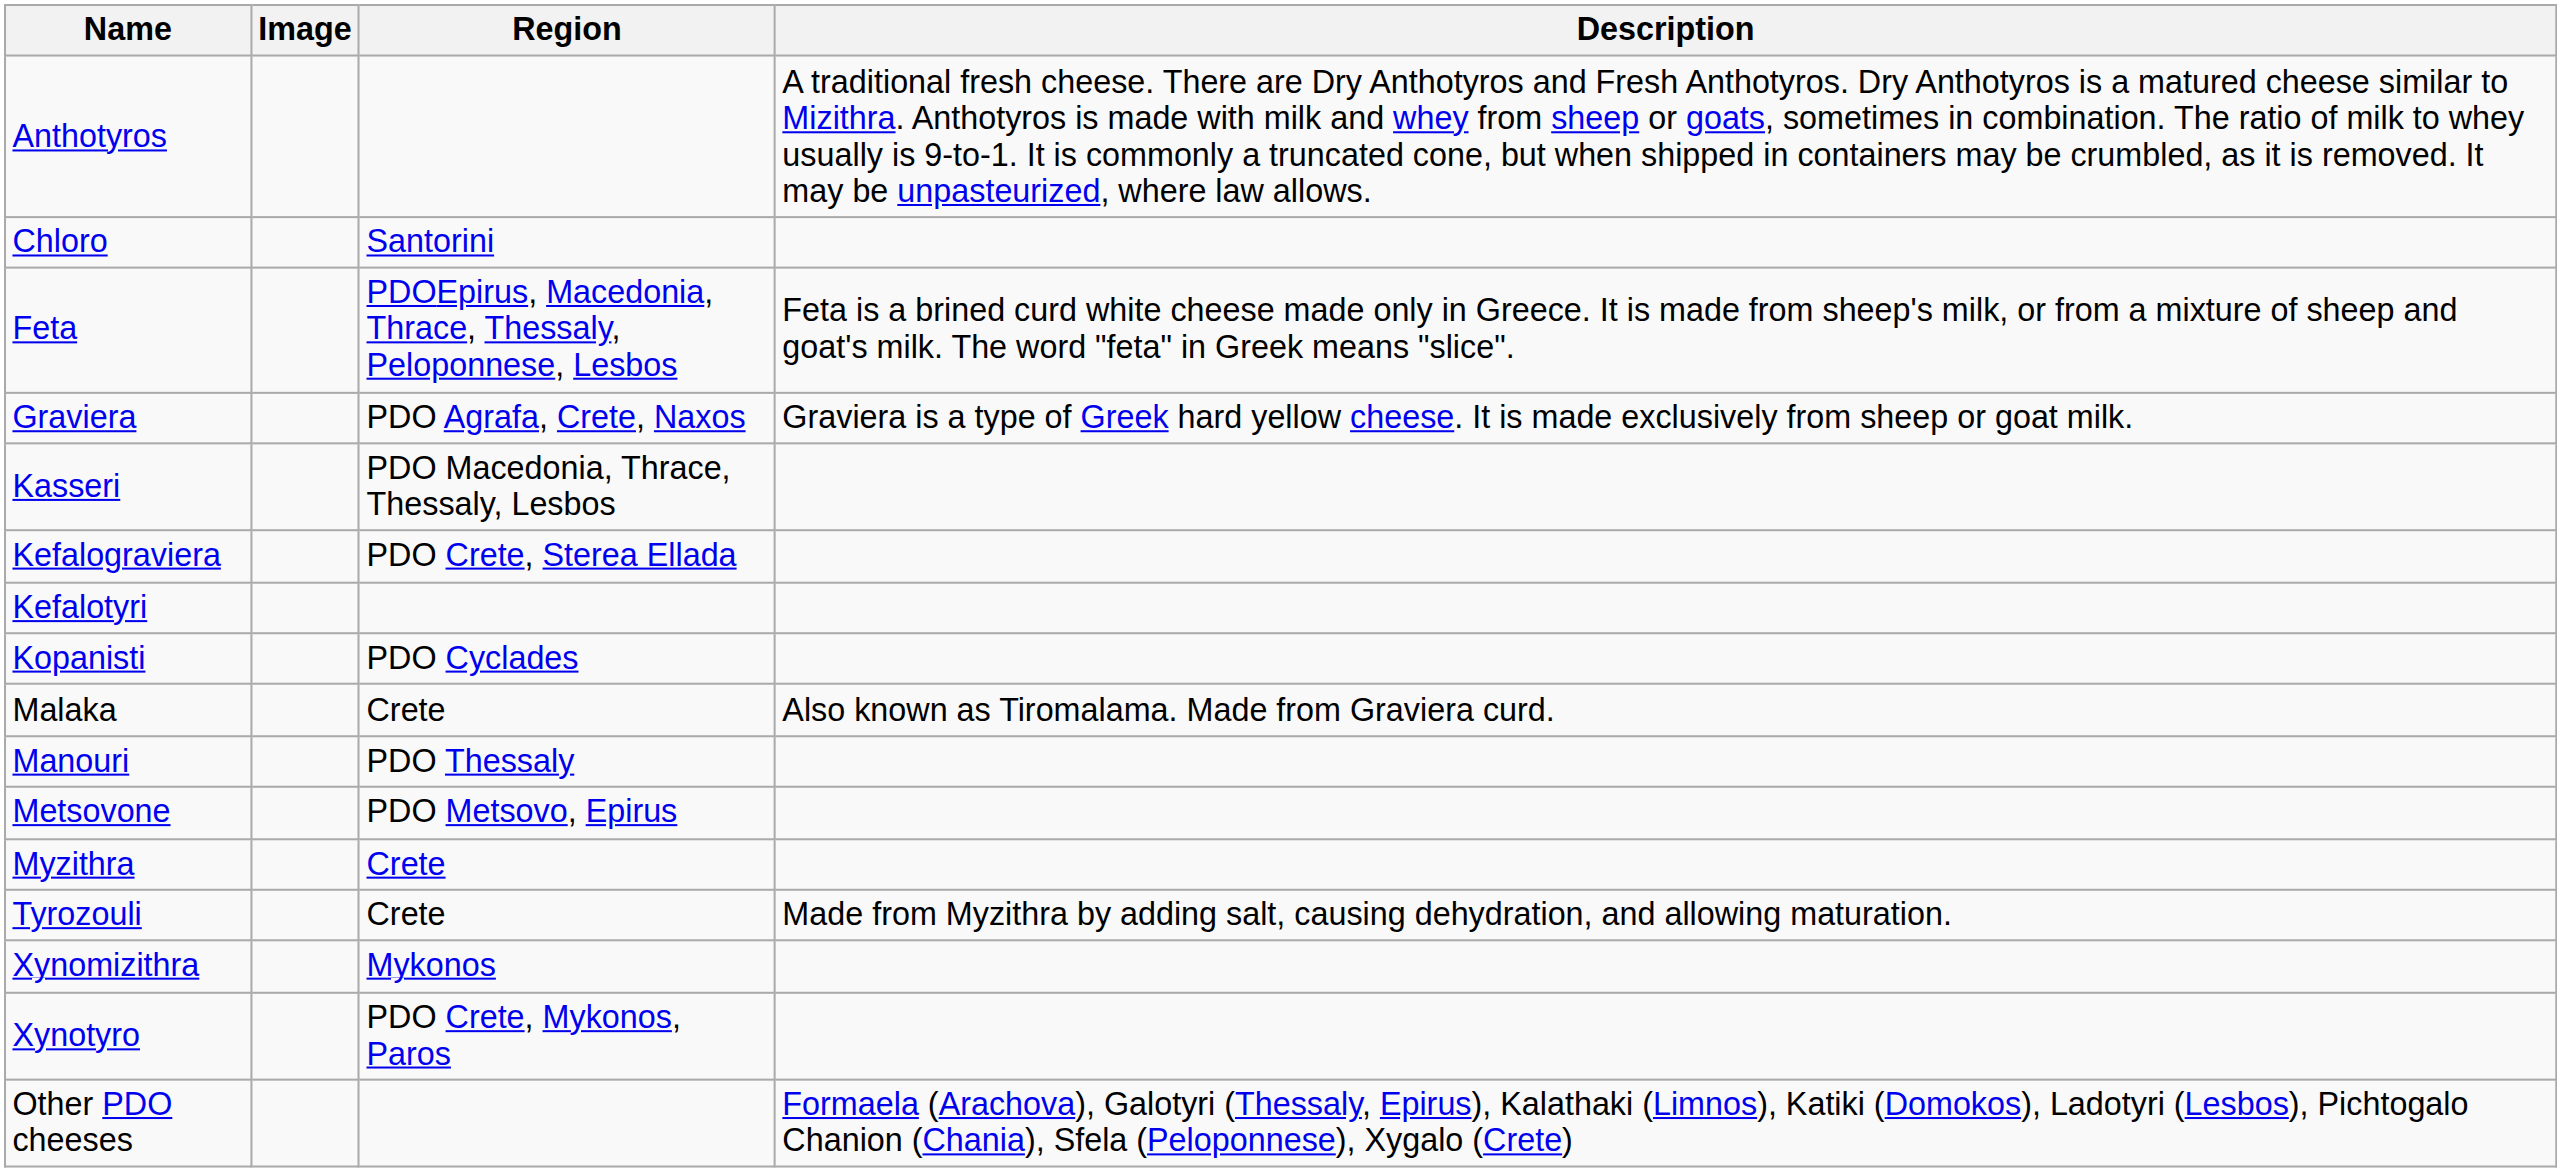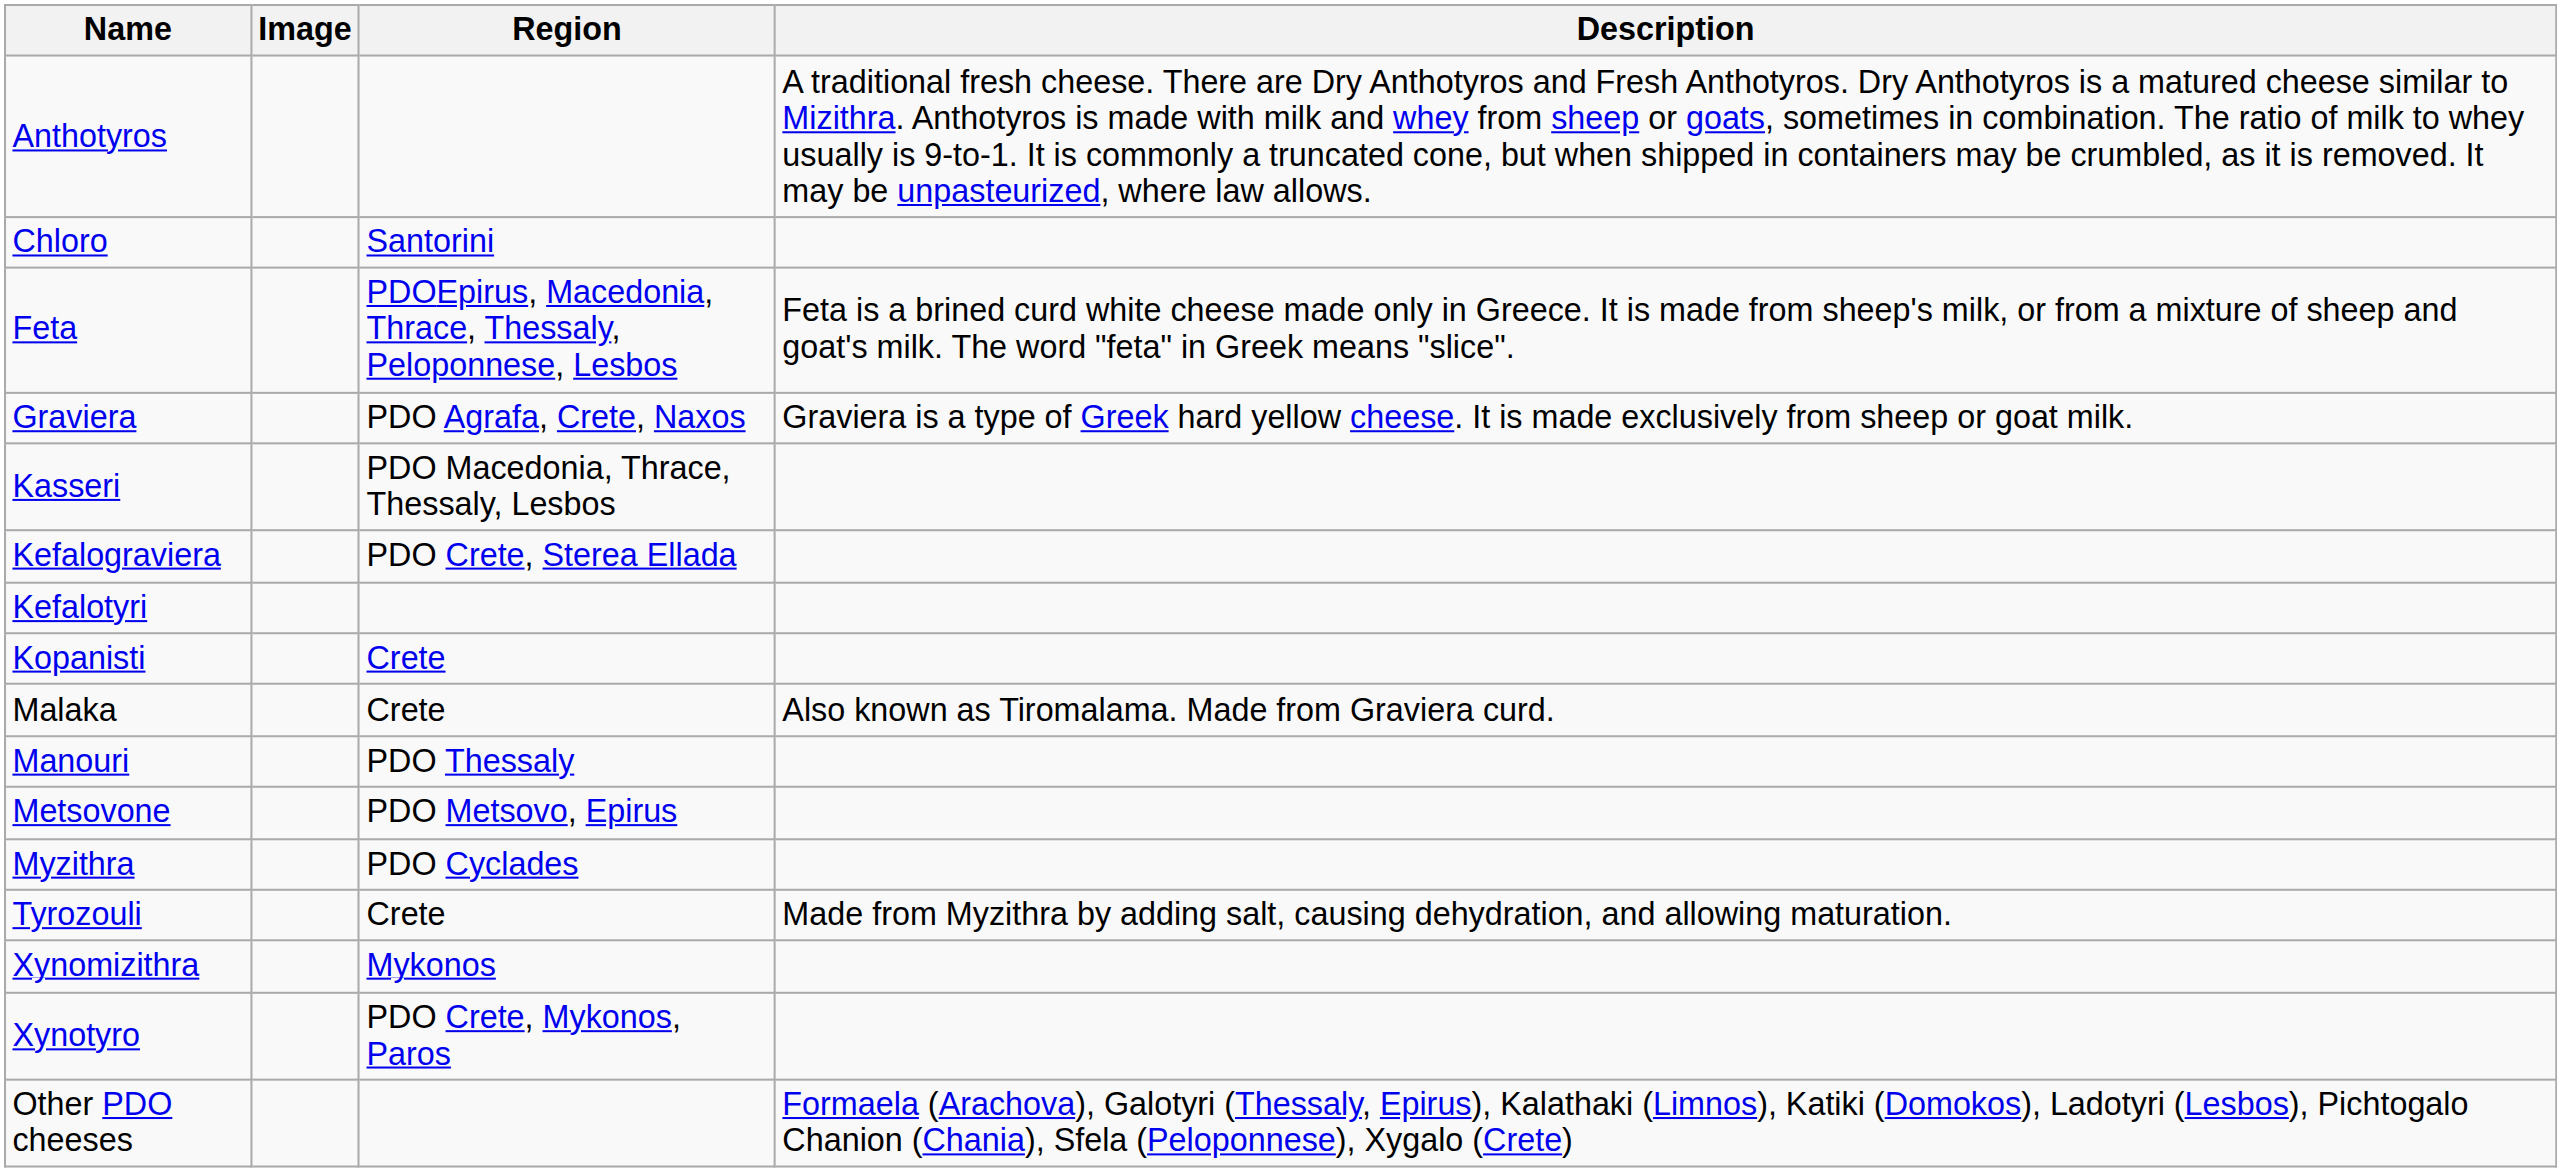Kopanisti | Region: PDO Cyclades -> Crete
Myzithra | Region: Crete -> PDO Cyclades
